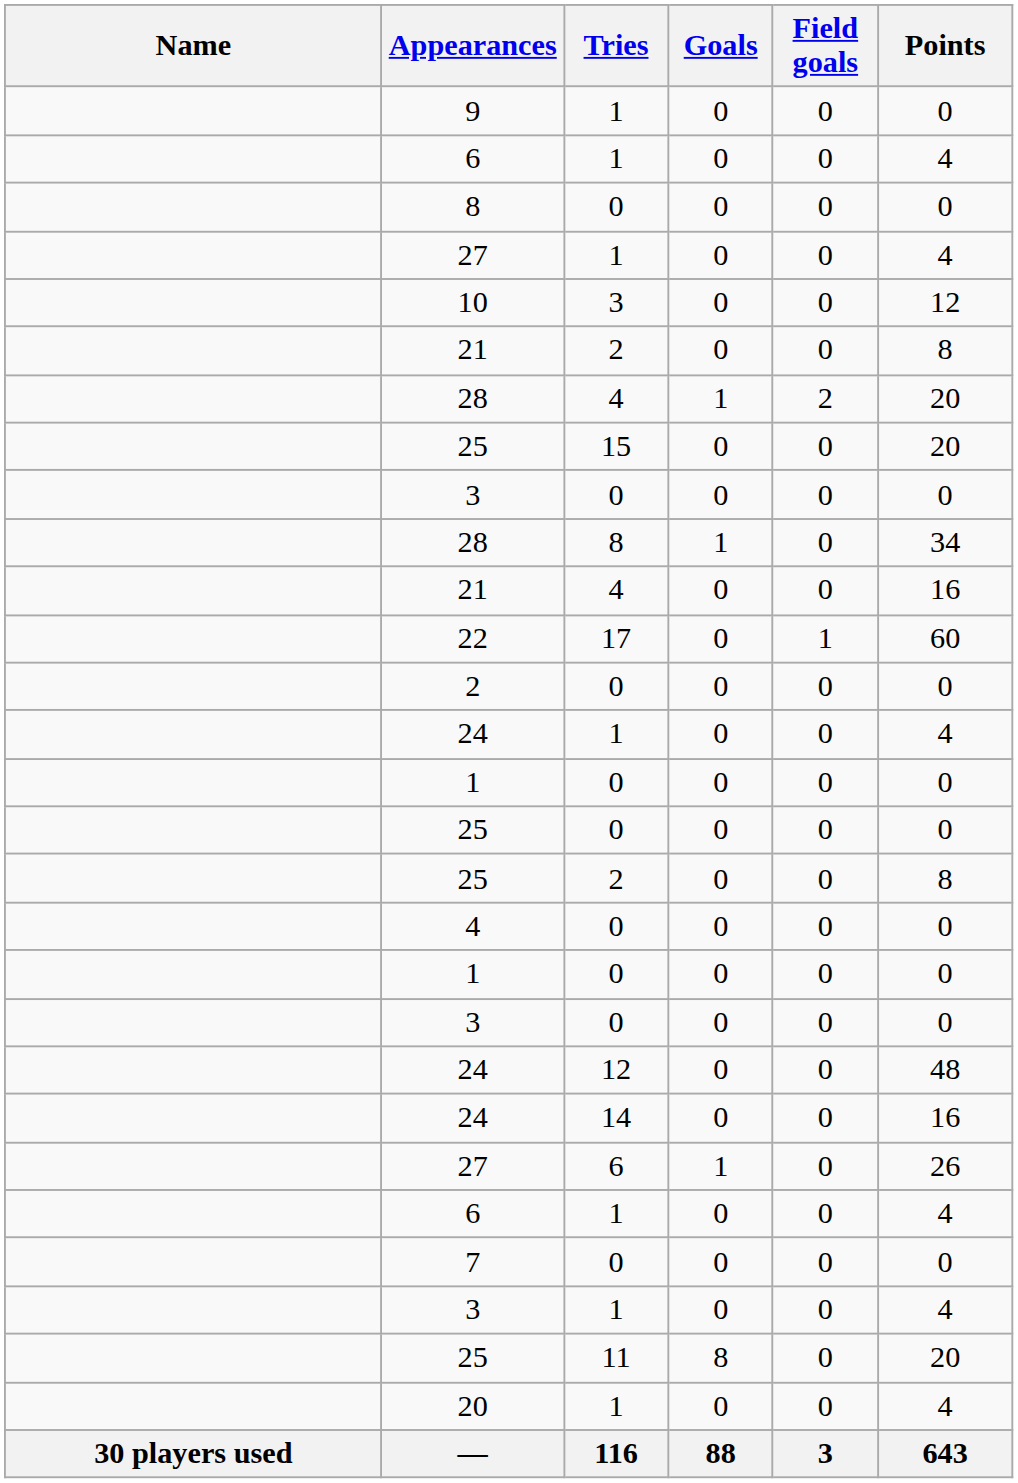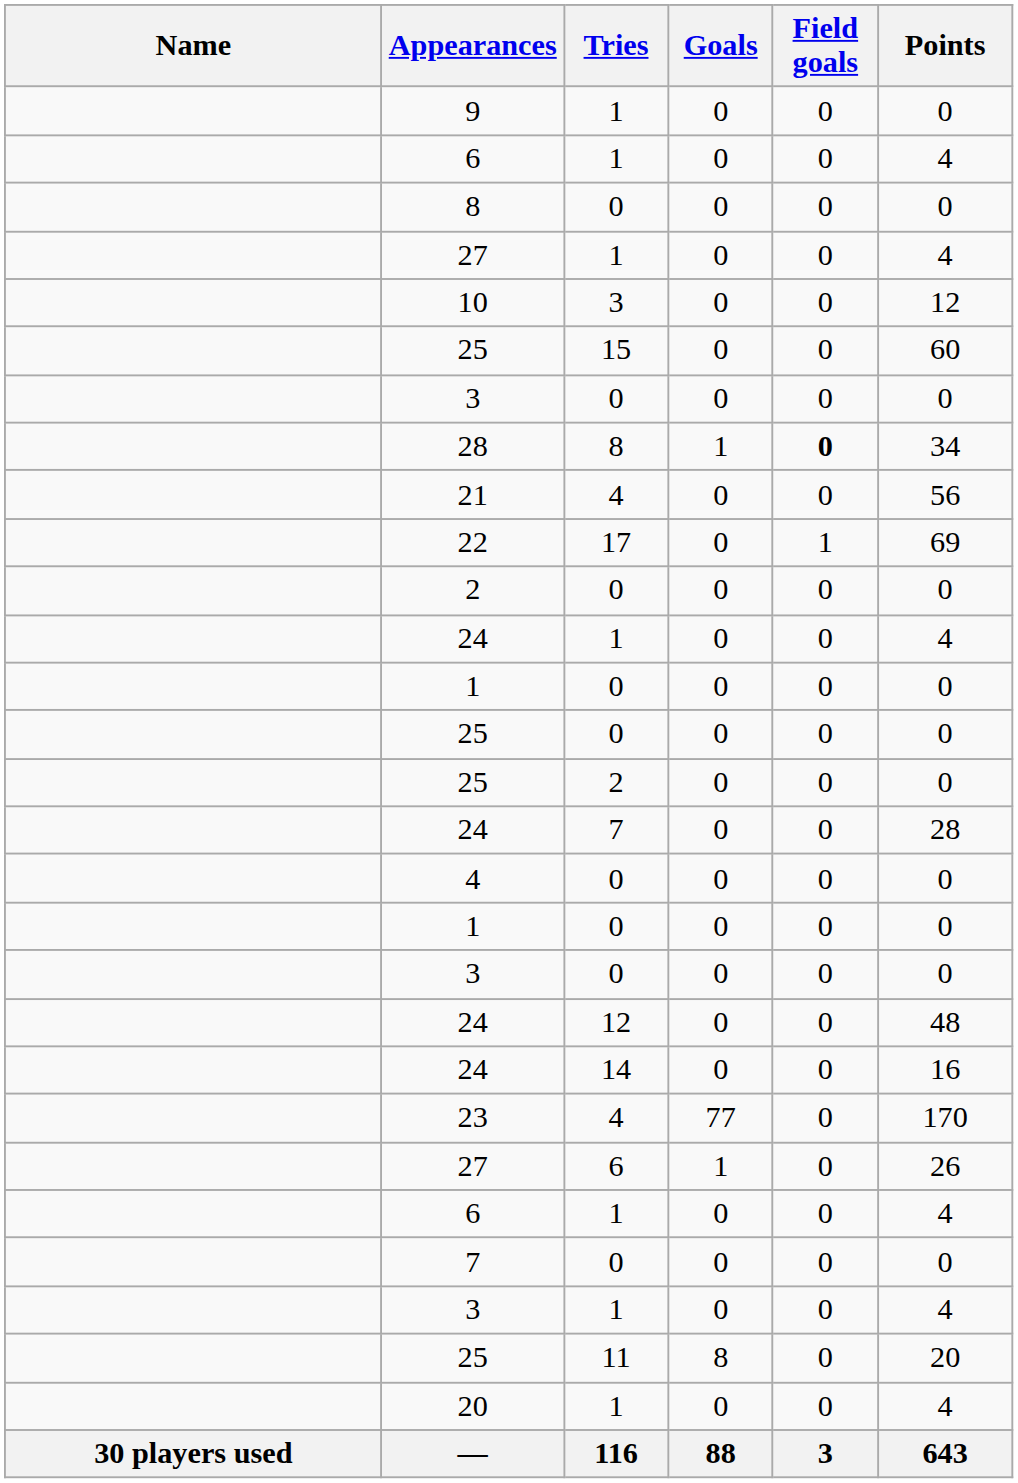- row: 21 | 2 | 0 | 0 | 8
- row: 28 | 4 | 1 | 2 | 20
25 / 15 | Points: 20 -> 60
28 / 8 | Field goals: normal -> bold
21 / 4 | Points: 16 -> 56
22 | Points: 60 -> 69
25 / 2 | Points: 8 -> 0
+ row: 24 | 7 | 0 | 0 | 28
+ row: 23 | 4 | 77 | 0 | 170
